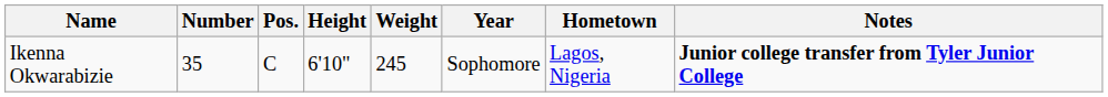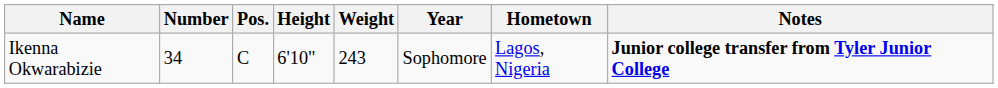Ikenna Okwarabizie | Number: 35 -> 34
Ikenna Okwarabizie | Weight: 245 -> 243
